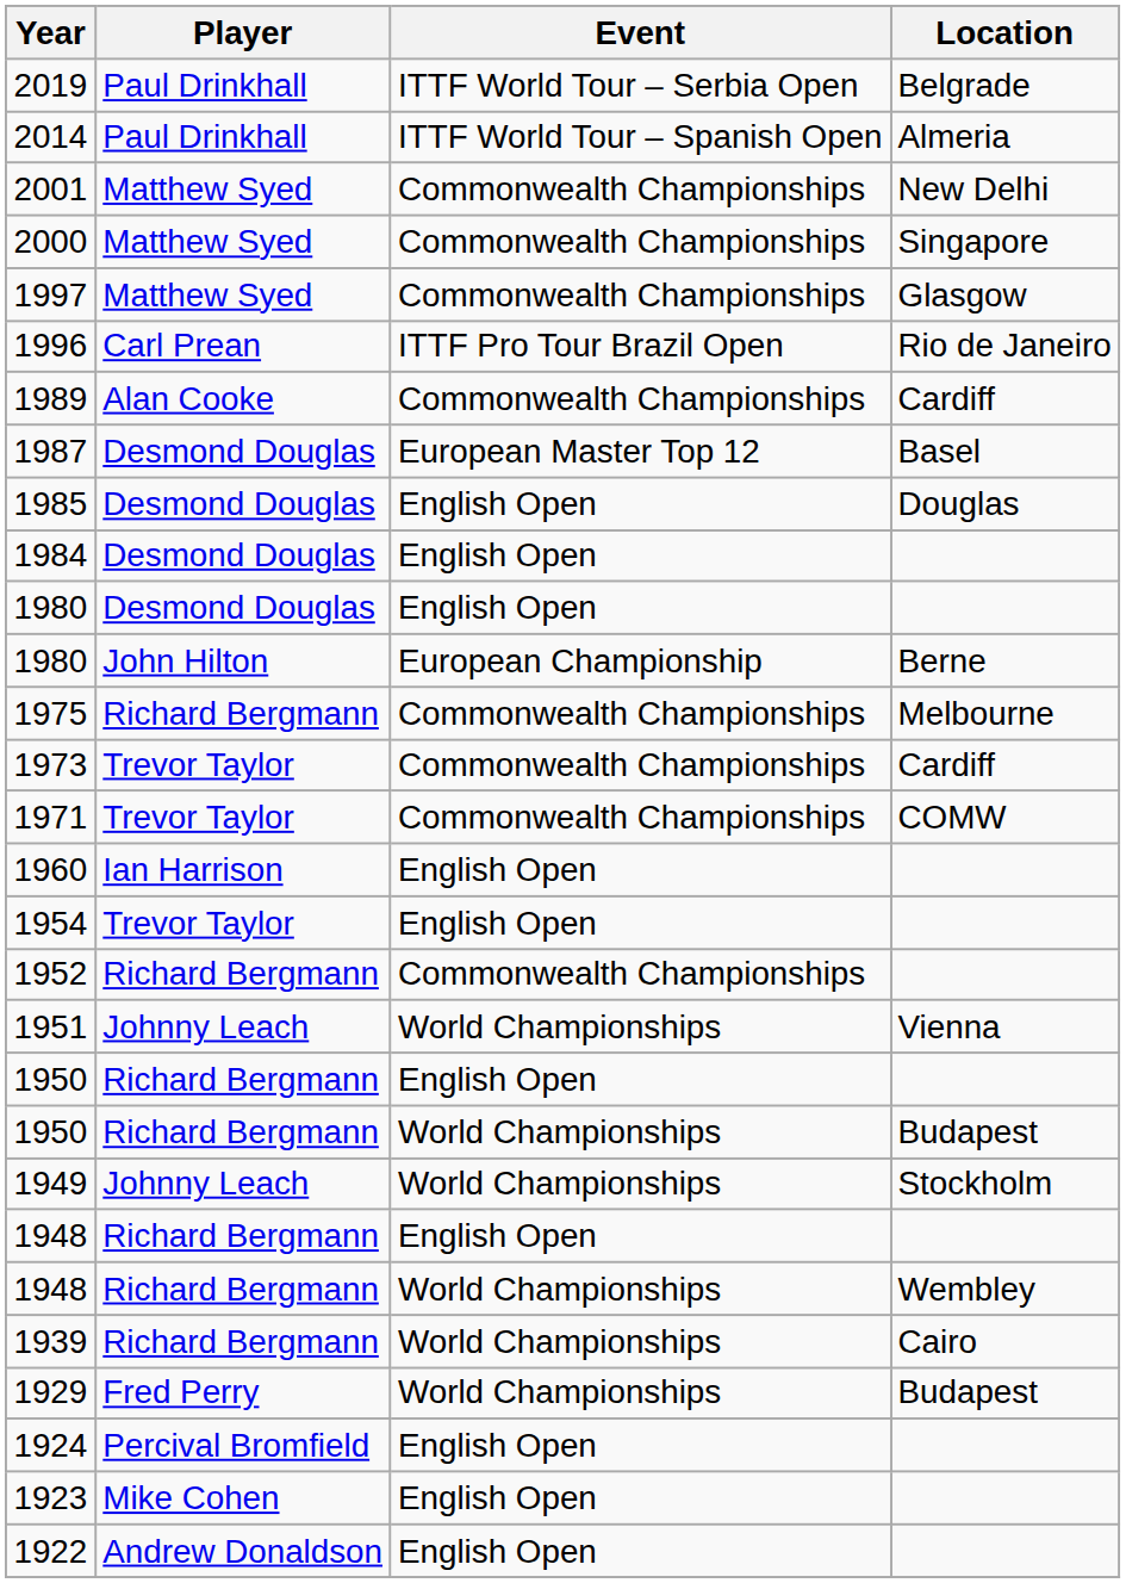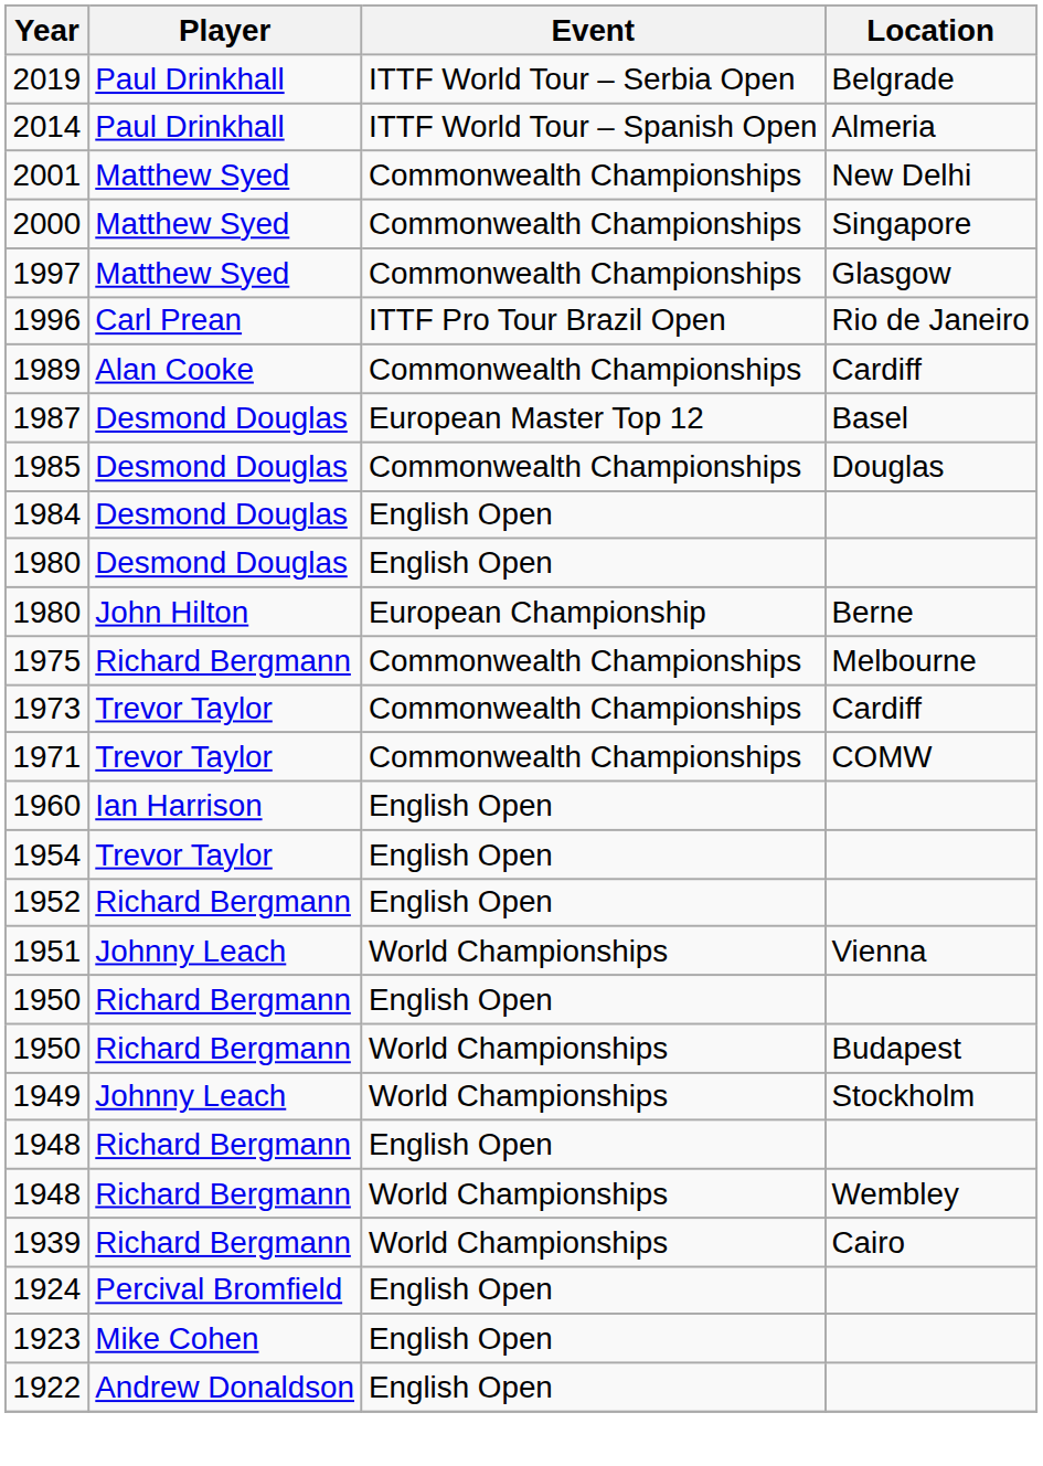1985 | Event: English Open -> Commonwealth Championships
1952 | Event: Commonwealth Championships -> English Open
- row: 1929 | Fred Perry | World Championships | Budapest
